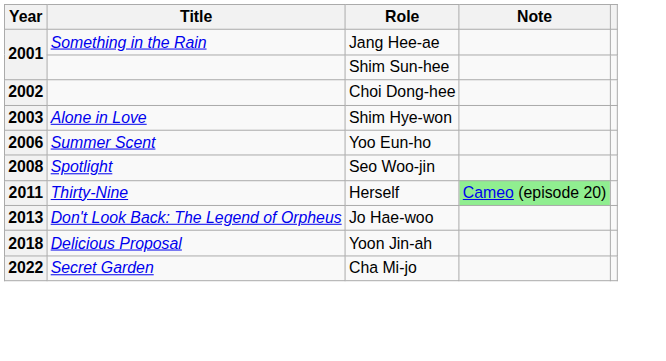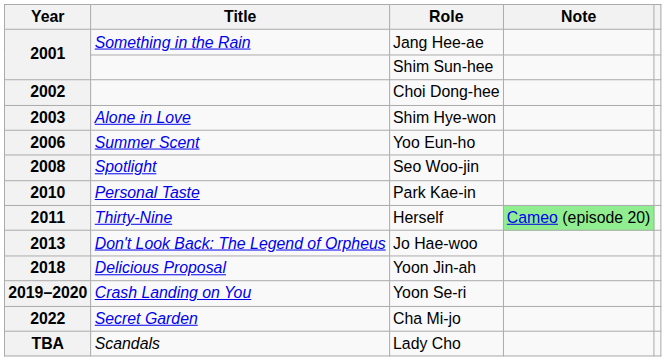+ row: 2010 | Personal Taste | Park Kae-in
+ row: 2019–2020 | Crash Landing on You | Yoon Se-ri
+ row: TBA | Scandals | Lady Cho
